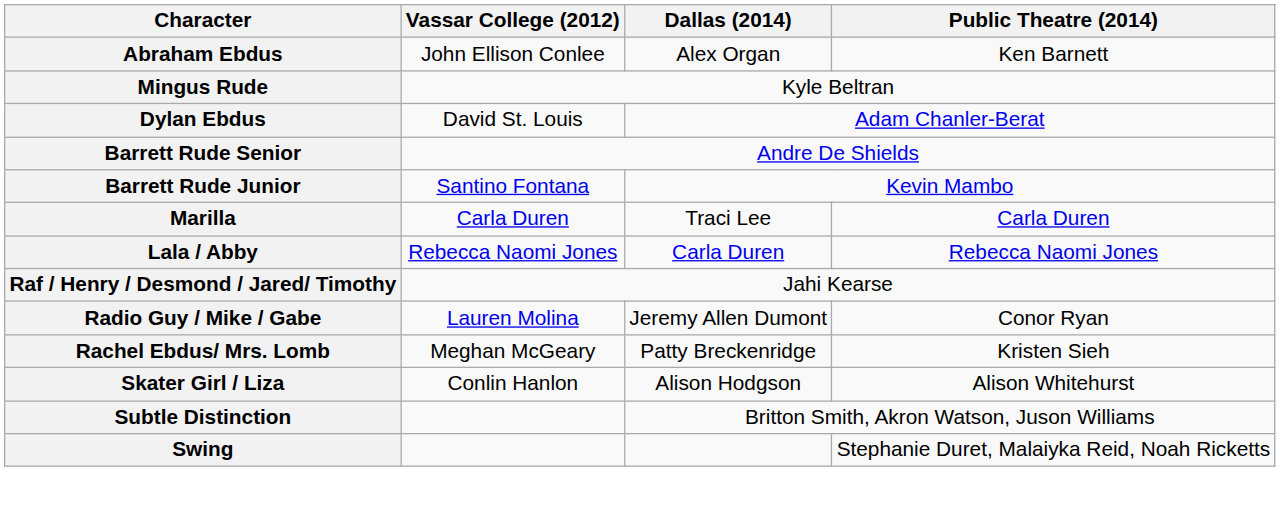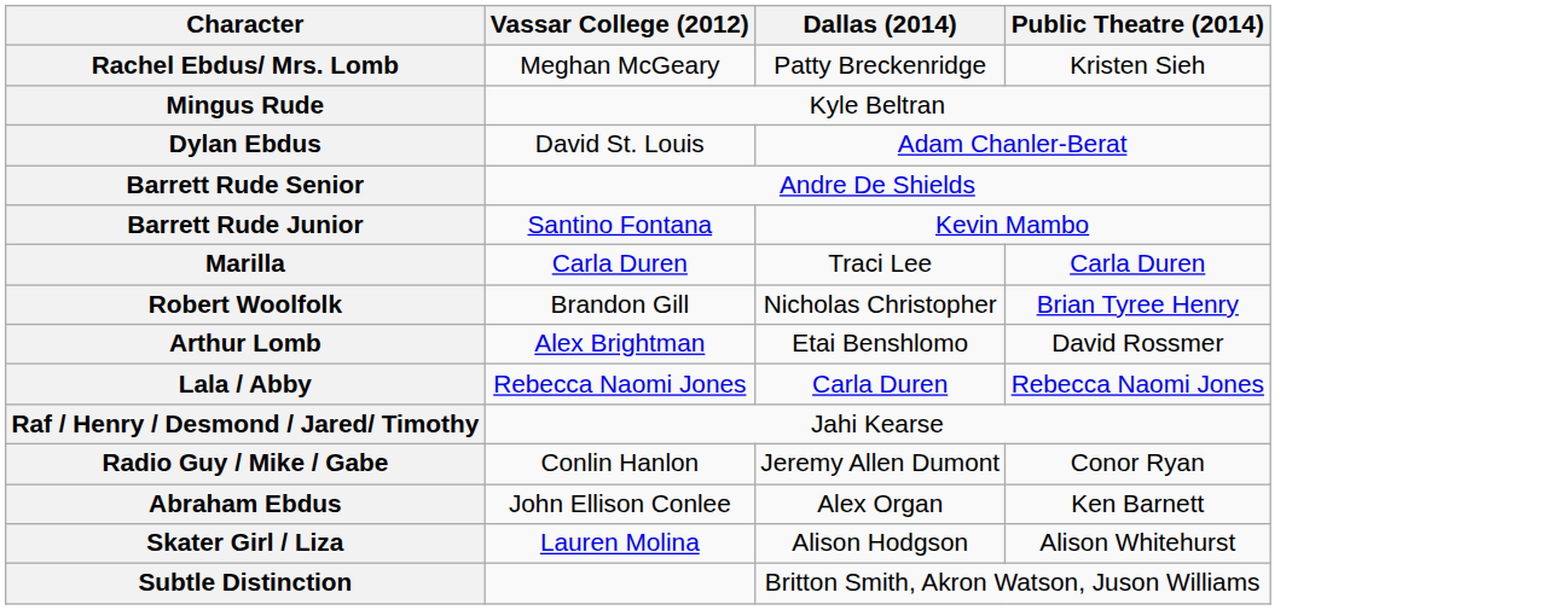rows swapped: Abraham Ebdus <-> Rachel Ebdus/ Mrs. Lomb
+ row: Robert Woolfolk | Brandon Gill | Nicholas Christopher | Brian Tyree Henry
+ row: Arthur Lomb | Alex Brightman | Etai Benshlomo | David Rossmer
Radio Guy / Mike / Gabe | Vassar College (2012): Lauren Molina -> Conlin Hanlon
Skater Girl / Liza | Vassar College (2012): Conlin Hanlon -> Lauren Molina
- row: Swing | Stephanie Duret, Malaiyka Reid, Noah Ricketts
